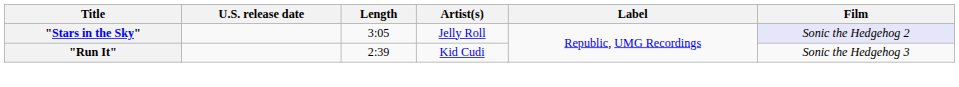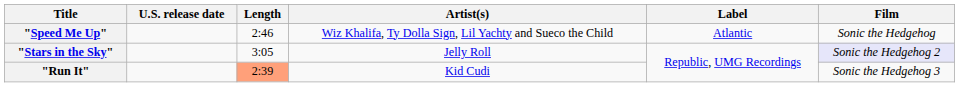+ row: "Speed Me Up" | 2:46 | Wiz Khalifa, Ty Dolla Sign, Lil Yachty and Sueco the Child | Atlantic | Sonic the Hedgehog
"Run It" | Length: no background -> lightsalmon background
